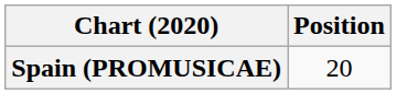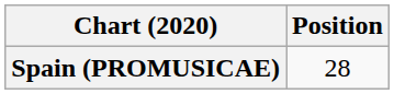Spain (PROMUSICAE) | Position: 20 -> 28
